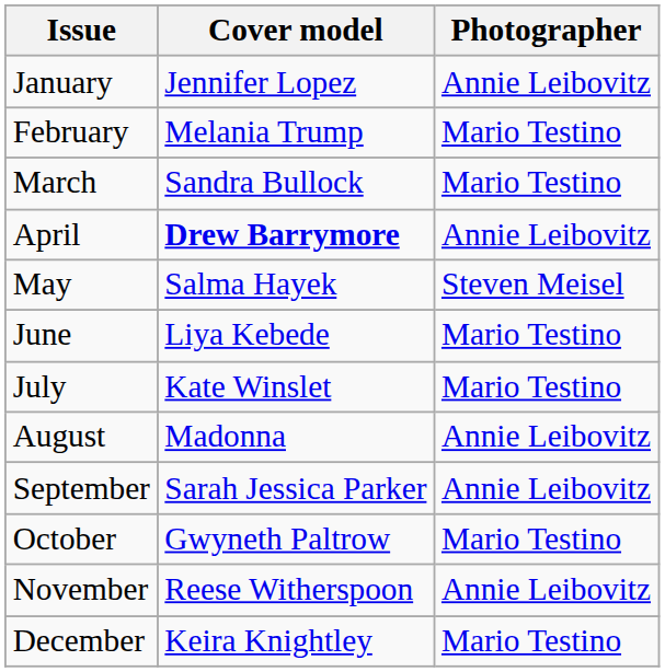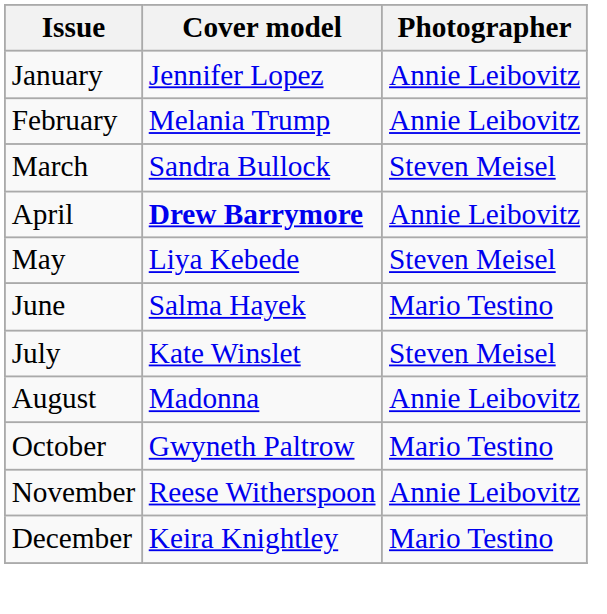February | Photographer: Mario Testino -> Annie Leibovitz
March | Photographer: Mario Testino -> Steven Meisel
May | Cover model: Salma Hayek -> Liya Kebede
June | Cover model: Liya Kebede -> Salma Hayek
July | Photographer: Mario Testino -> Steven Meisel
- row: September | Sarah Jessica Parker | Annie Leibovitz
